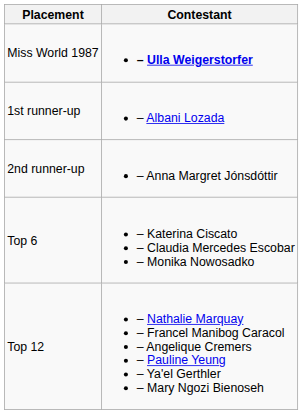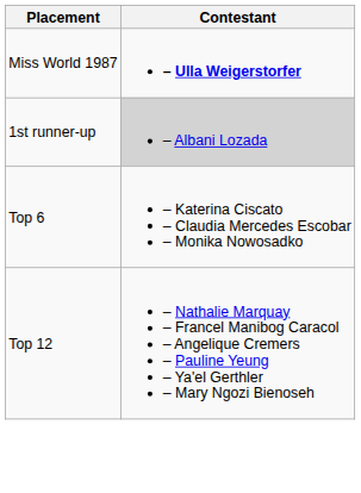1st runner-up | Contestant: no background -> lightgrey background
- row: 2nd runner-up | – Anna Margret Jónsdóttir
